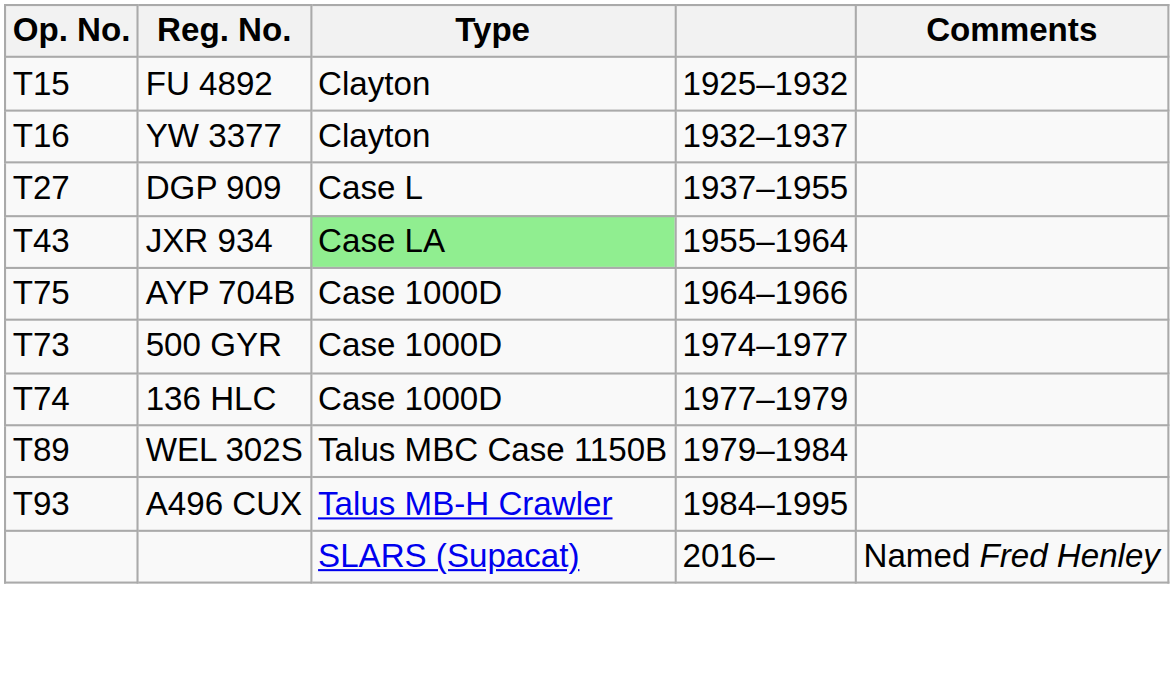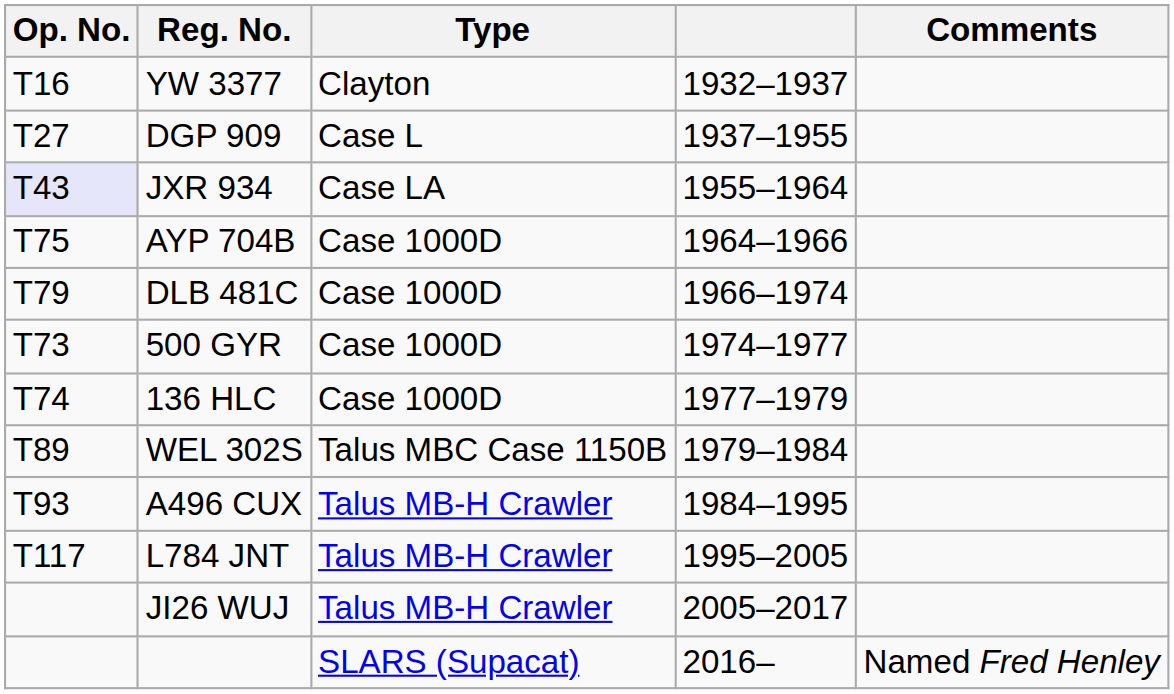- row: T15 | FU 4892 | Clayton | 1925–1932
JXR 934 | Op. No.: no background -> lavender background
JXR 934 | Type: lightgreen background -> no background
+ row: T79 | DLB 481C | Case 1000D | 1966–1974
+ row: T117 | L784 JNT | Talus MB-H Crawler | 1995–2005
+ row: JI26 WUJ | Talus MB-H Crawler | 2005–2017
